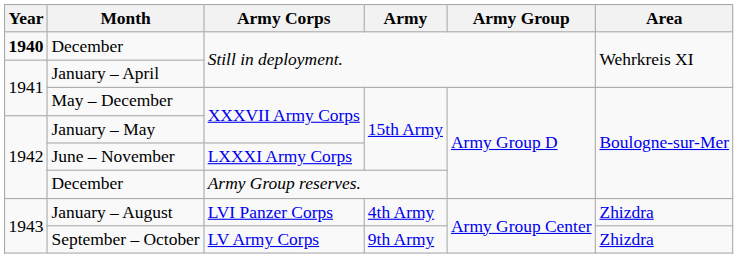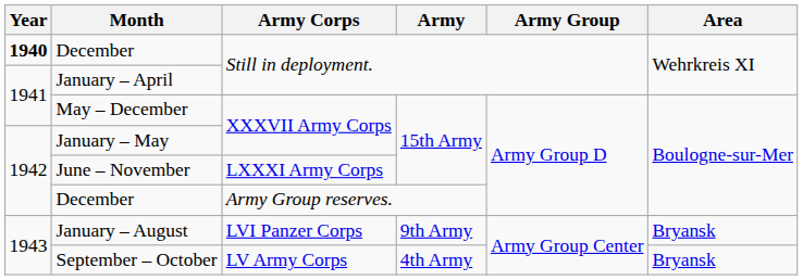January – August | Army: 4th Army -> 9th Army
January – August | Area: Zhizdra -> Bryansk
September – October | Army: 9th Army -> 4th Army
September – October | Area: Zhizdra -> Bryansk
